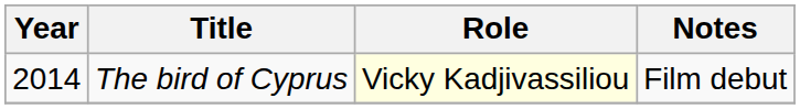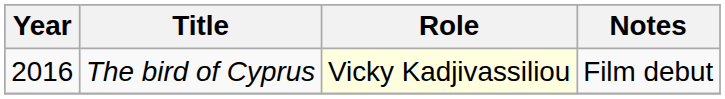The bird of Cyprus | Year: 2014 -> 2016
